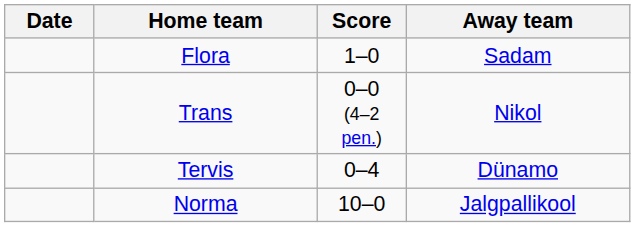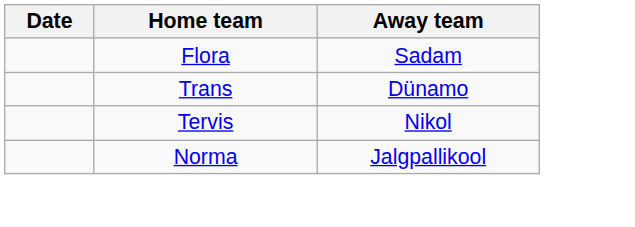- column: Score | 1–0 | 0–0 (4–2 pen.) | 0–4 | 10–0
Trans | Away team: Nikol -> Dünamo
Tervis | Away team: Dünamo -> Nikol
